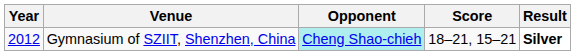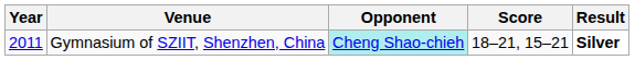Gymnasium of SZIIT, Shenzhen, China | Year: 2012 -> 2011
